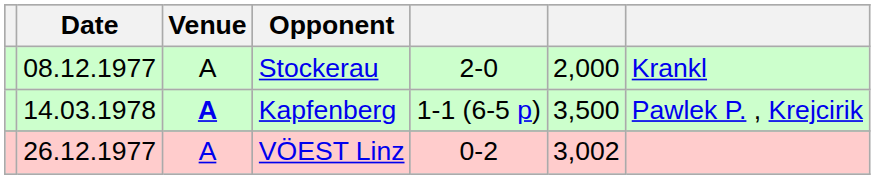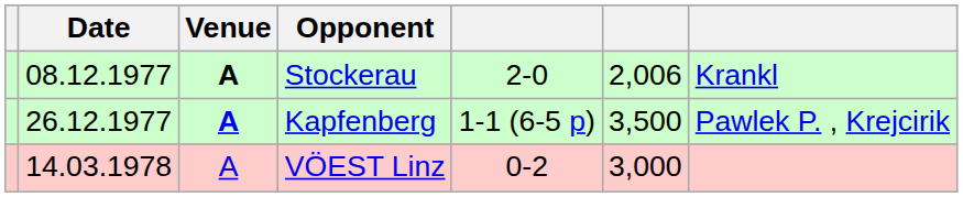Stockerau | Venue: normal -> bold
Stockerau | column 6: 2,000 -> 2,006
Kapfenberg | Date: 14.03.1978 -> 26.12.1977
VÖEST Linz | Date: 26.12.1977 -> 14.03.1978
VÖEST Linz | column 6: 3,002 -> 3,000
